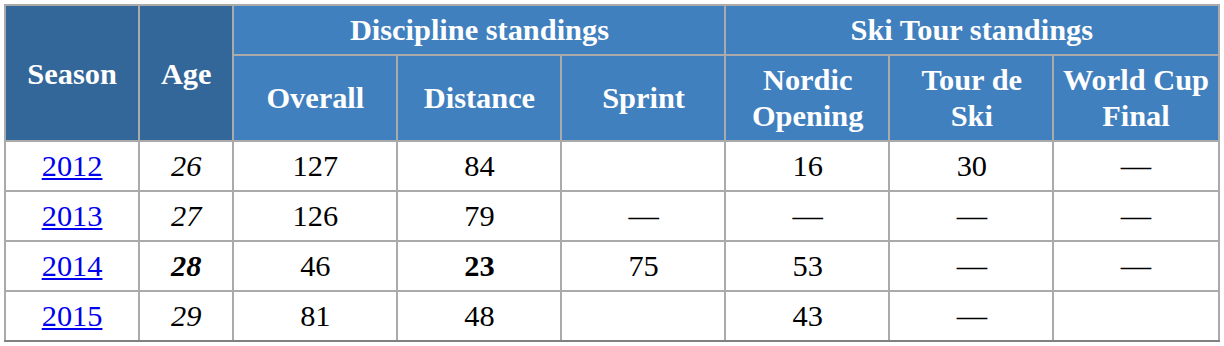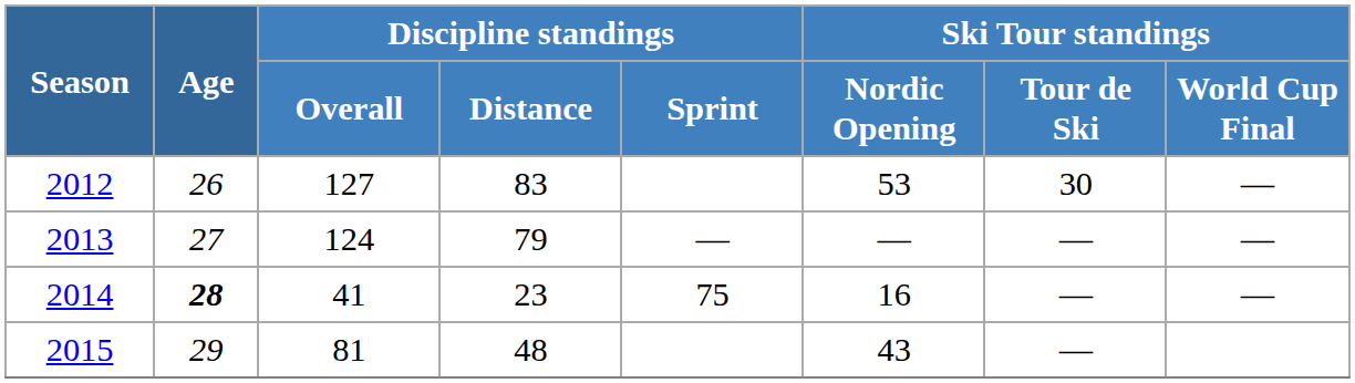2012 | Discipline standings / Distance: 84 -> 83
2012 | Ski Tour standings / Nordic Opening: 16 -> 53
2013 | Discipline standings / Overall: 126 -> 124
2014 | Discipline standings / Overall: 46 -> 41
2014 | Discipline standings / Distance: bold -> normal
2014 | Ski Tour standings / Nordic Opening: 53 -> 16
